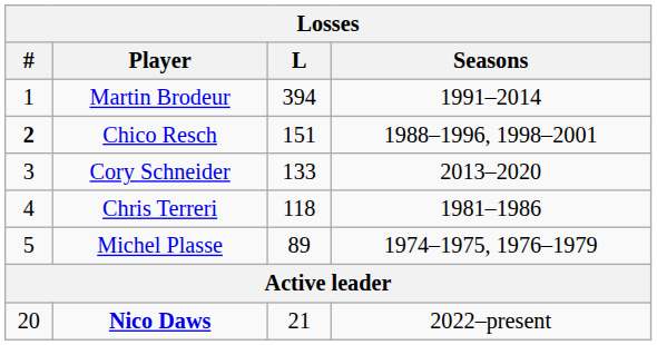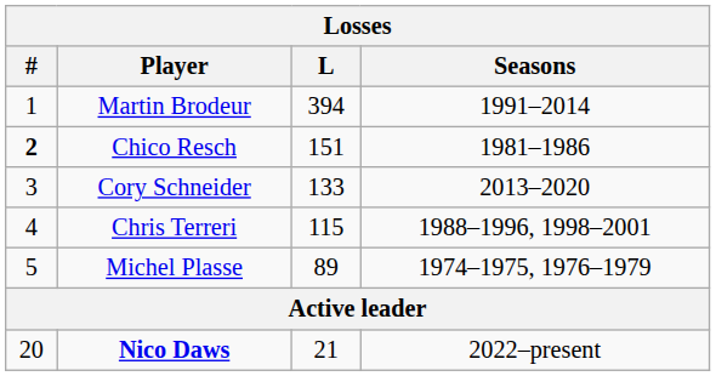Chico Resch | Seasons: 1988–1996, 1998–2001 -> 1981–1986
Chris Terreri | L: 118 -> 115
Chris Terreri | Seasons: 1981–1986 -> 1988–1996, 1998–2001
